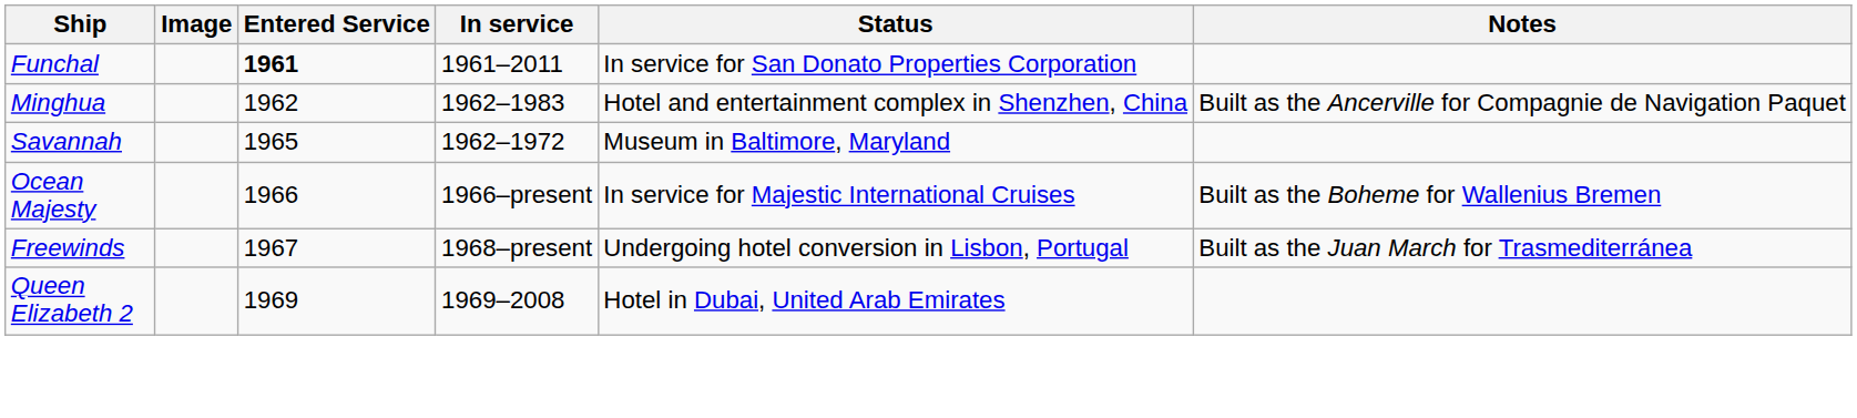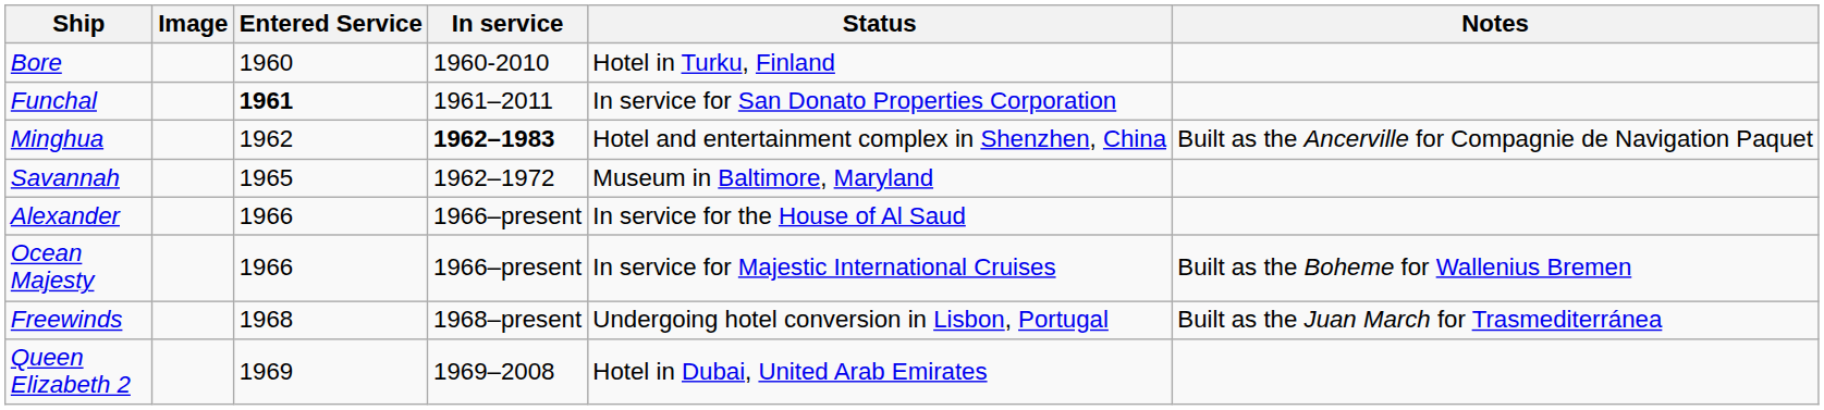+ row: Bore | 1960 | 1960-2010 | Hotel in Turku, Finland
Minghua | In service: normal -> bold
+ row: Alexander | 1966 | 1966–present | In service for the House of Al Saud
Freewinds | Entered Service: 1967 -> 1968
